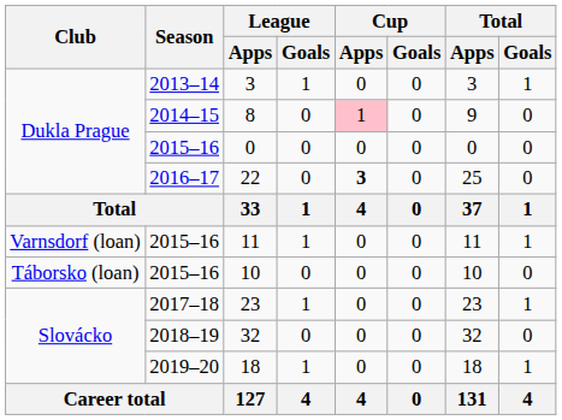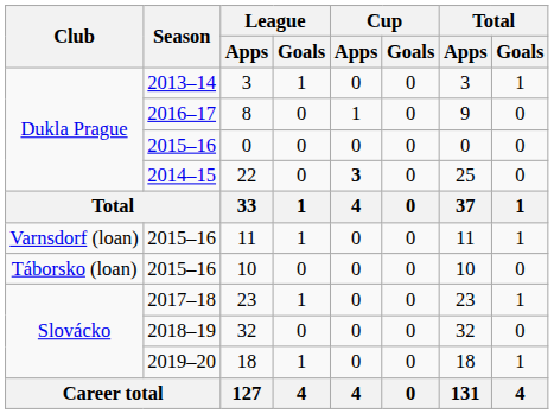8 | Season: 2014–15 -> 2016–17
8 | Cup / Apps: pink background -> no background
22 | Season: 2016–17 -> 2014–15
